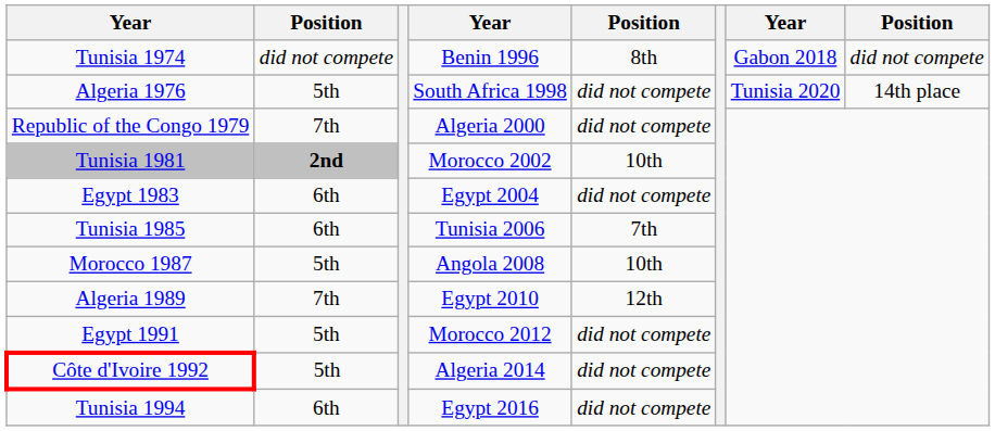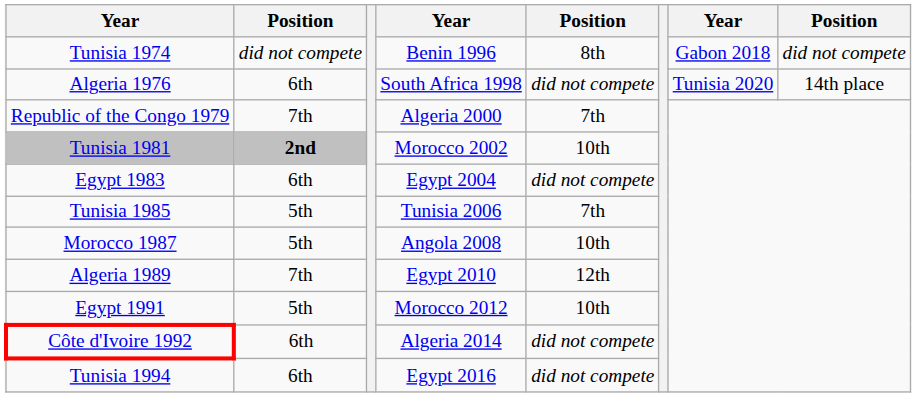Algeria 1976 | column 2: 5th -> 6th
Republic of the Congo 1979 | column 5: did not compete -> 7th
Tunisia 1985 | column 2: 6th -> 5th
Egypt 1991 | column 5: did not compete -> 10th
Côte d'Ivoire 1992 | column 2: 5th -> 6th
